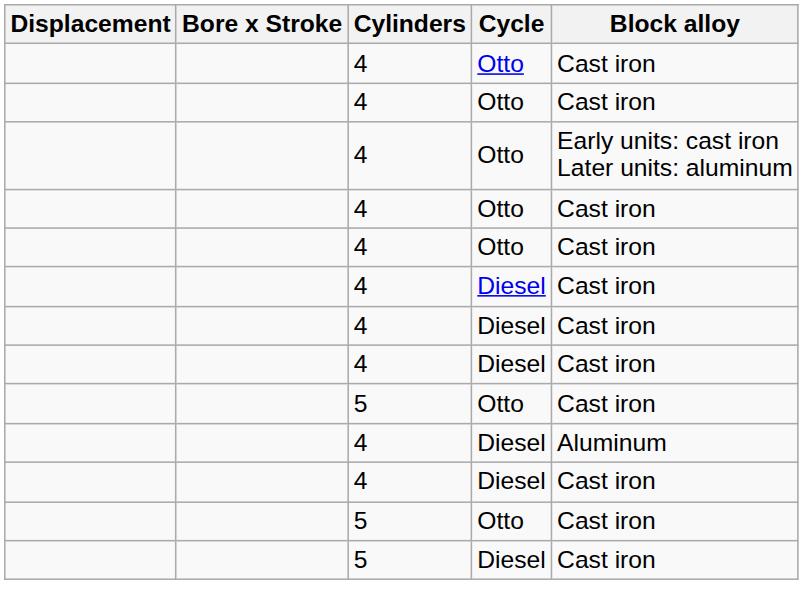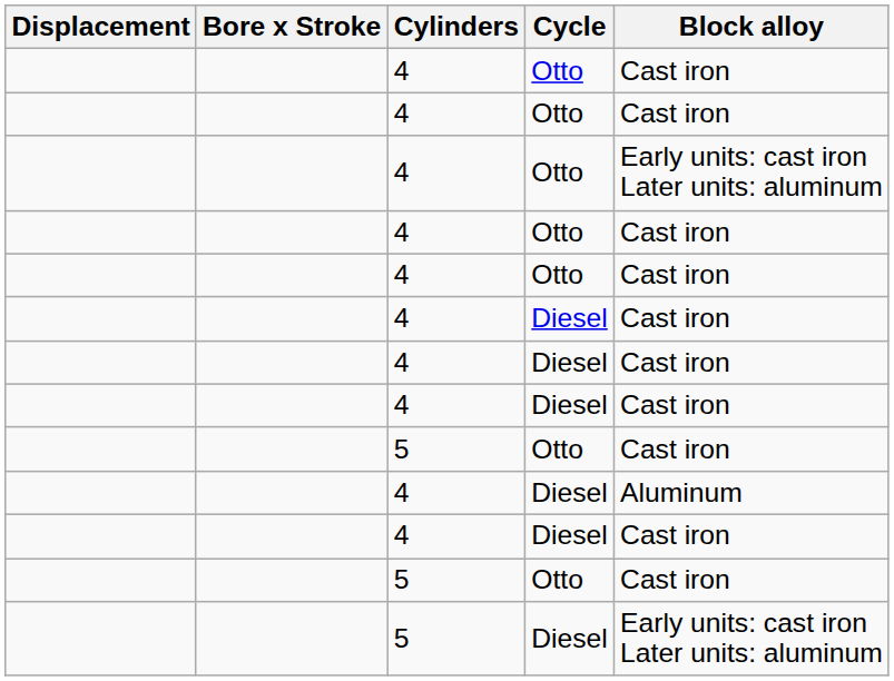5 / Diesel | Block alloy: Cast iron -> Early units: cast iron Later units: aluminum
